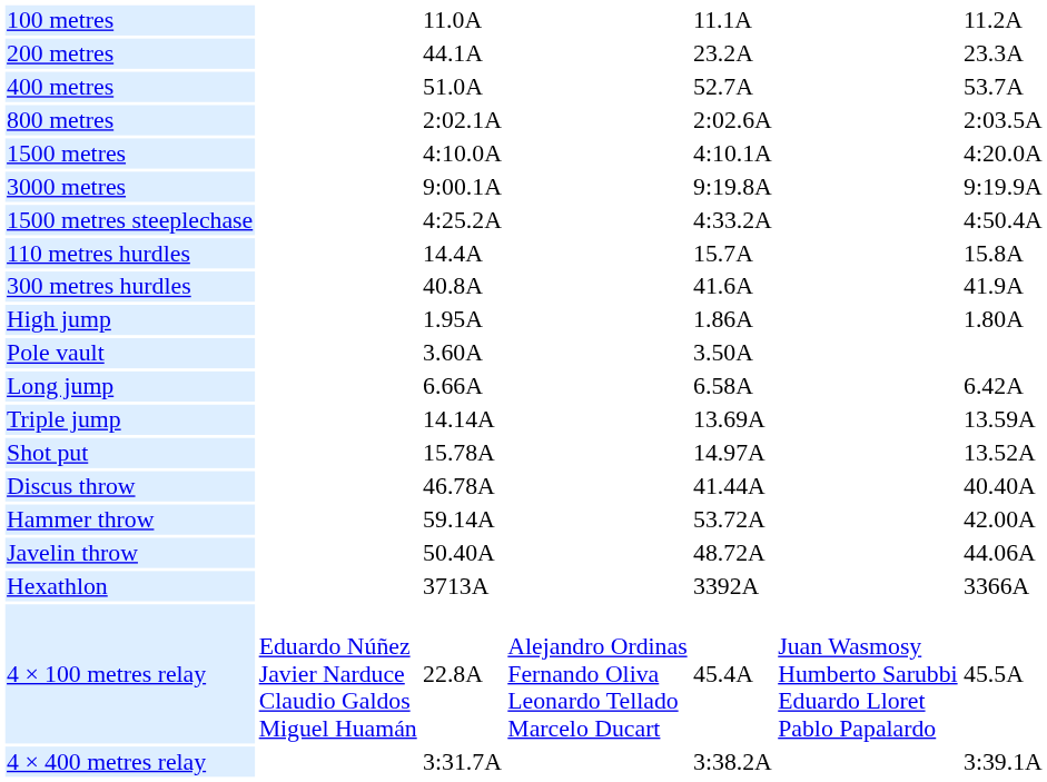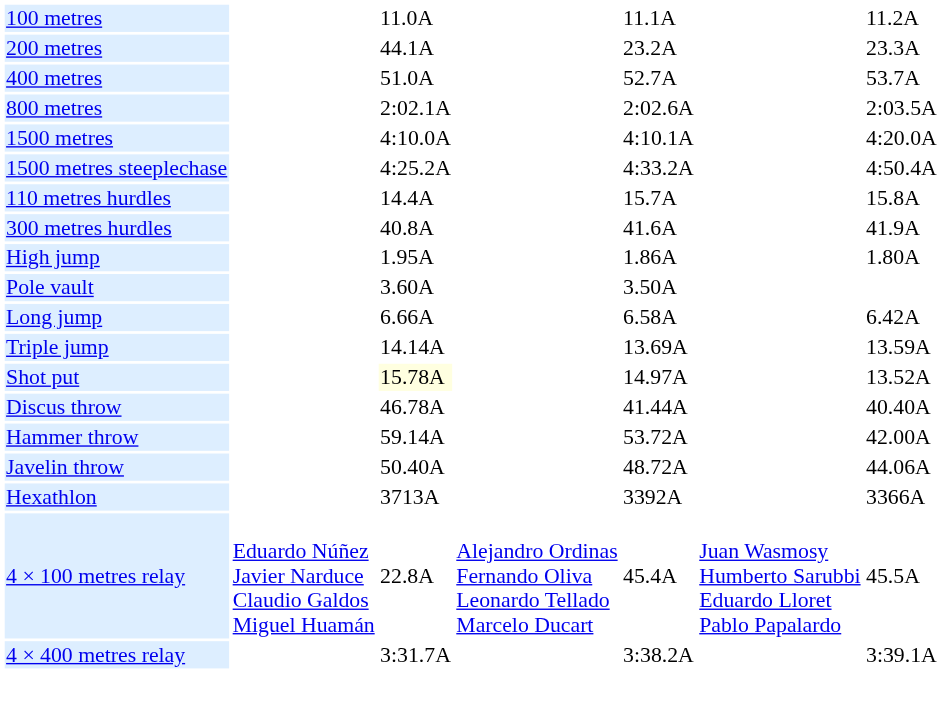- row: 3000 metres | 9:00.1A | 9:19.8A | 9:19.9A
Shot put | column 3: no background -> lightyellow background
